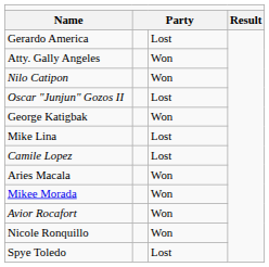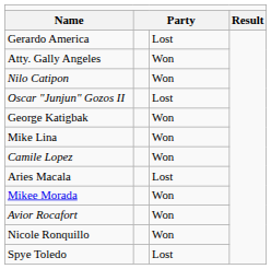Mike Lina | column 3: Lost -> Won
Camile Lopez | column 3: Lost -> Won
Aries Macala | column 3: Won -> Lost
